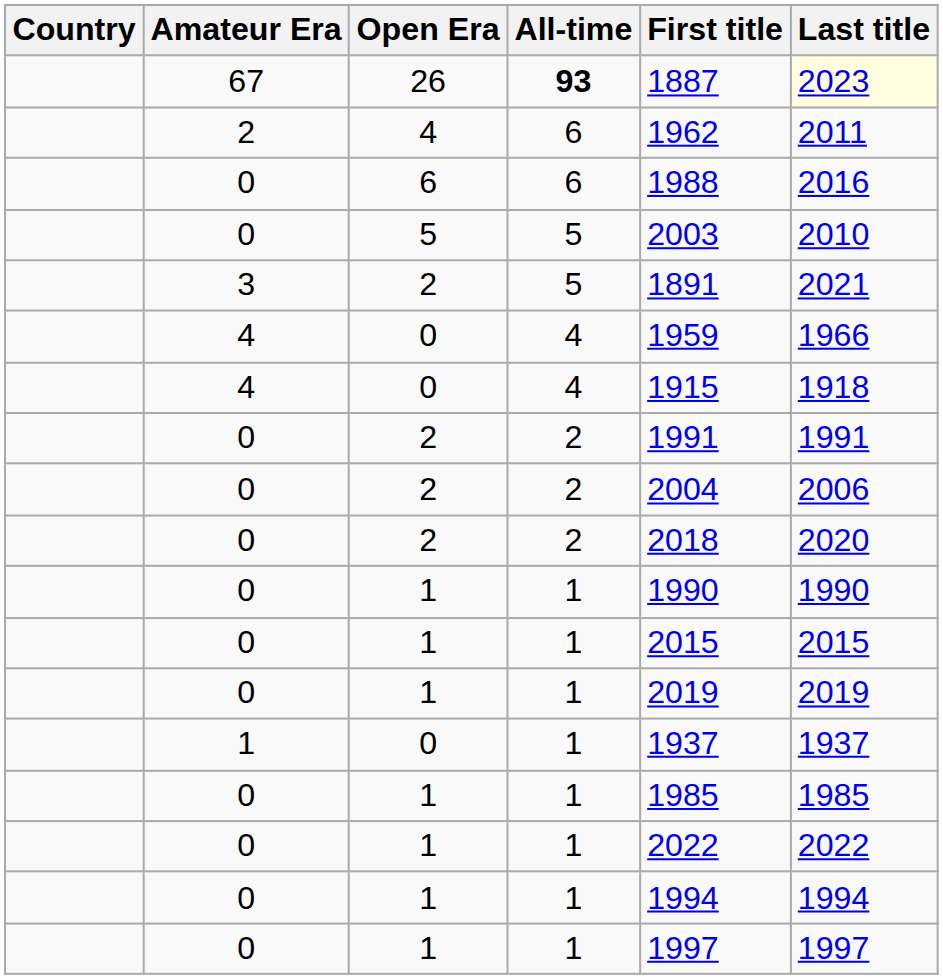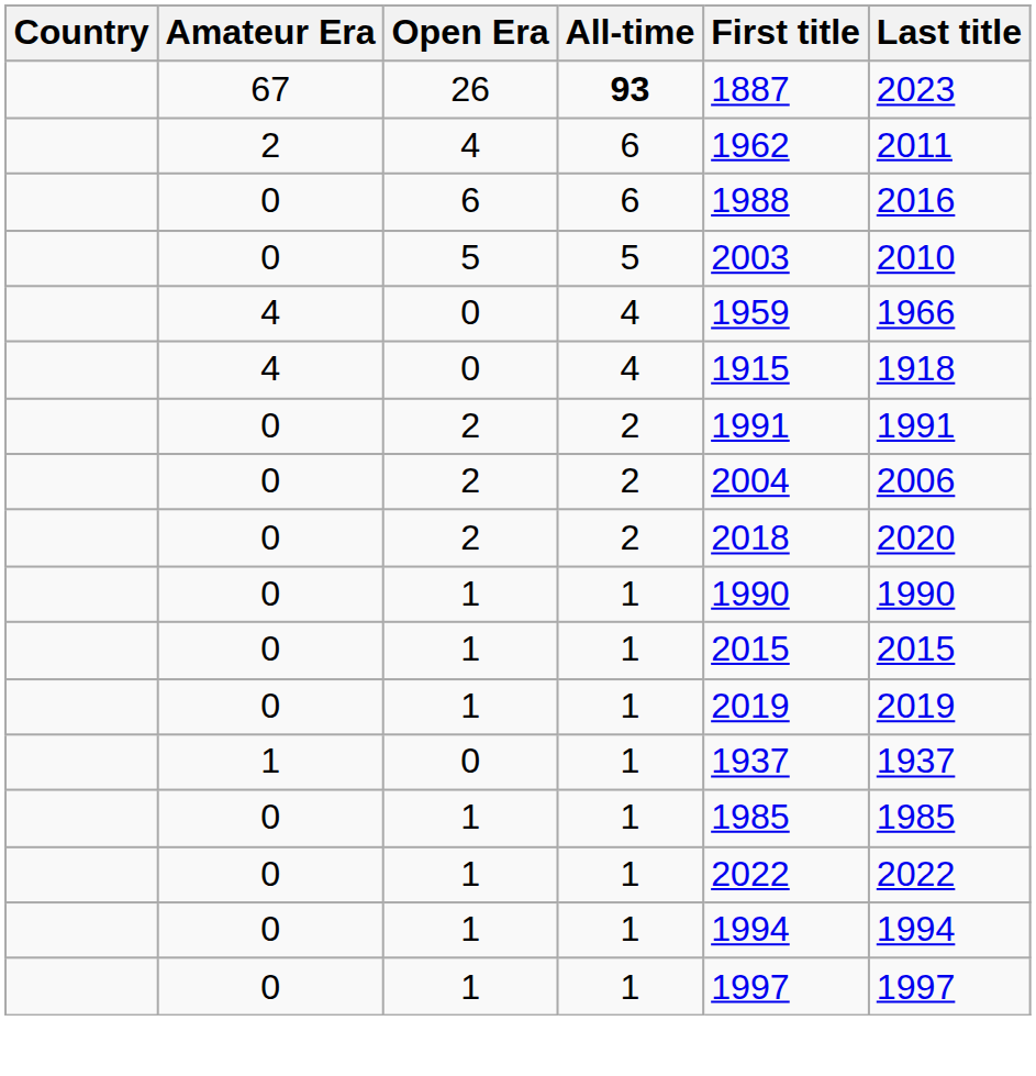26 | Last title: lightyellow background -> no background
- row: 3 | 2 | 5 | 1891 | 2021
